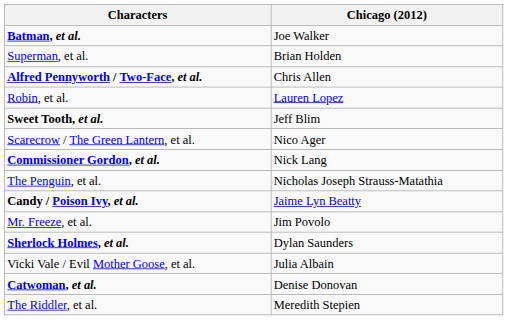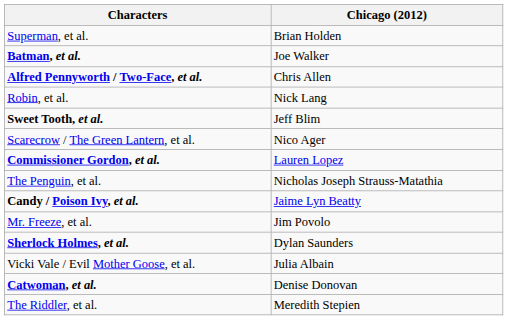rows swapped: Batman, et al. <-> Superman, et al.
Robin, et al. | Chicago (2012): Lauren Lopez -> Nick Lang
Commissioner Gordon, et al. | Chicago (2012): Nick Lang -> Lauren Lopez
